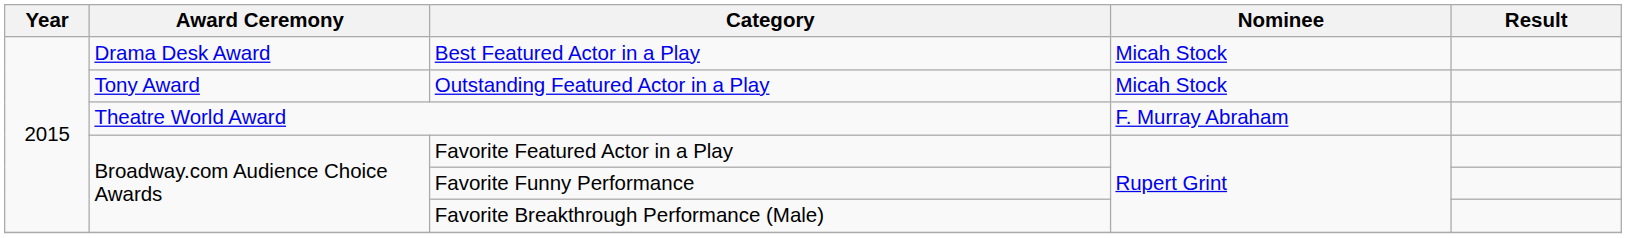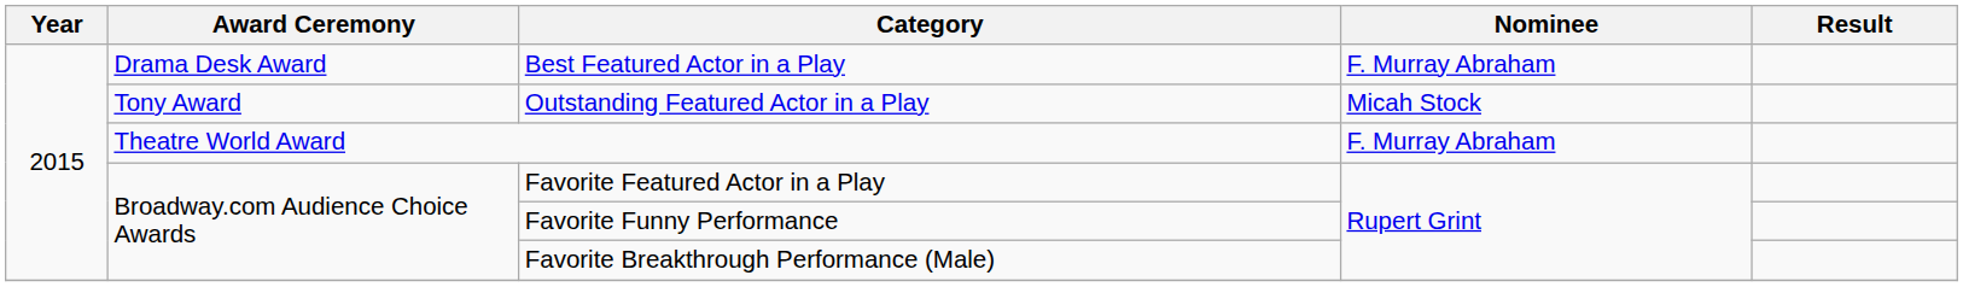Best Featured Actor in a Play | Nominee: Micah Stock -> F. Murray Abraham
